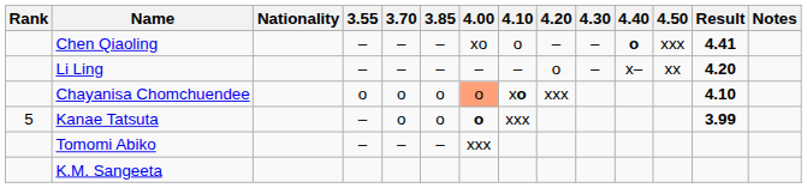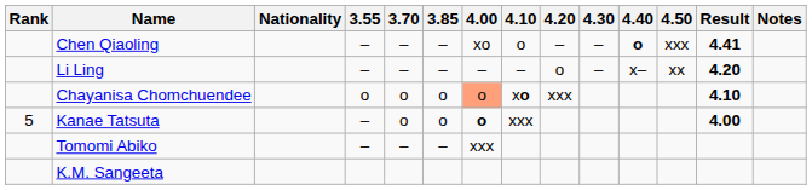Kanae Tatsuta | Result: 3.99 -> 4.00
